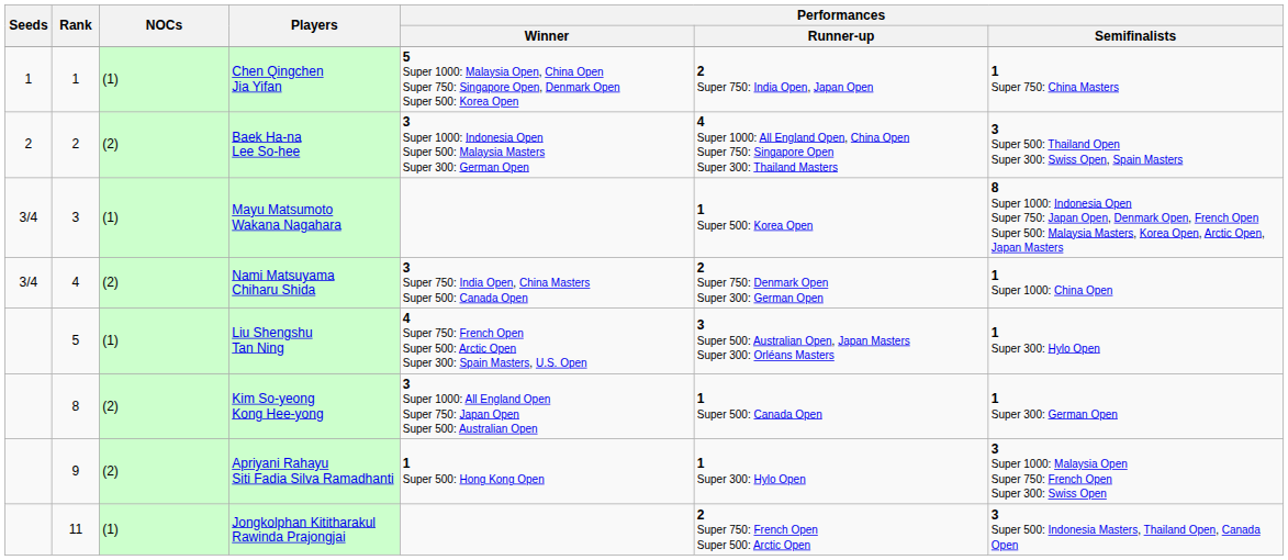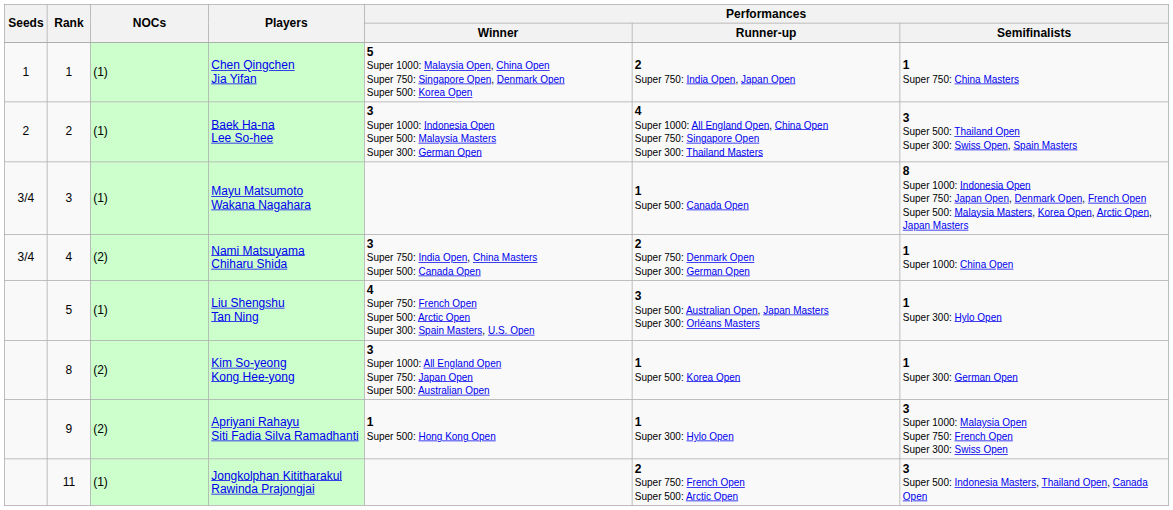Baek Ha-na Lee So-hee | NOCs: (2) -> (1)
Mayu Matsumoto Wakana Nagahara | Performances / Runner-up: 1 Super 500: Korea Open -> 1 Super 500: Canada Open
Kim So-yeong Kong Hee-yong | Performances / Runner-up: 1 Super 500: Canada Open -> 1 Super 500: Korea Open
